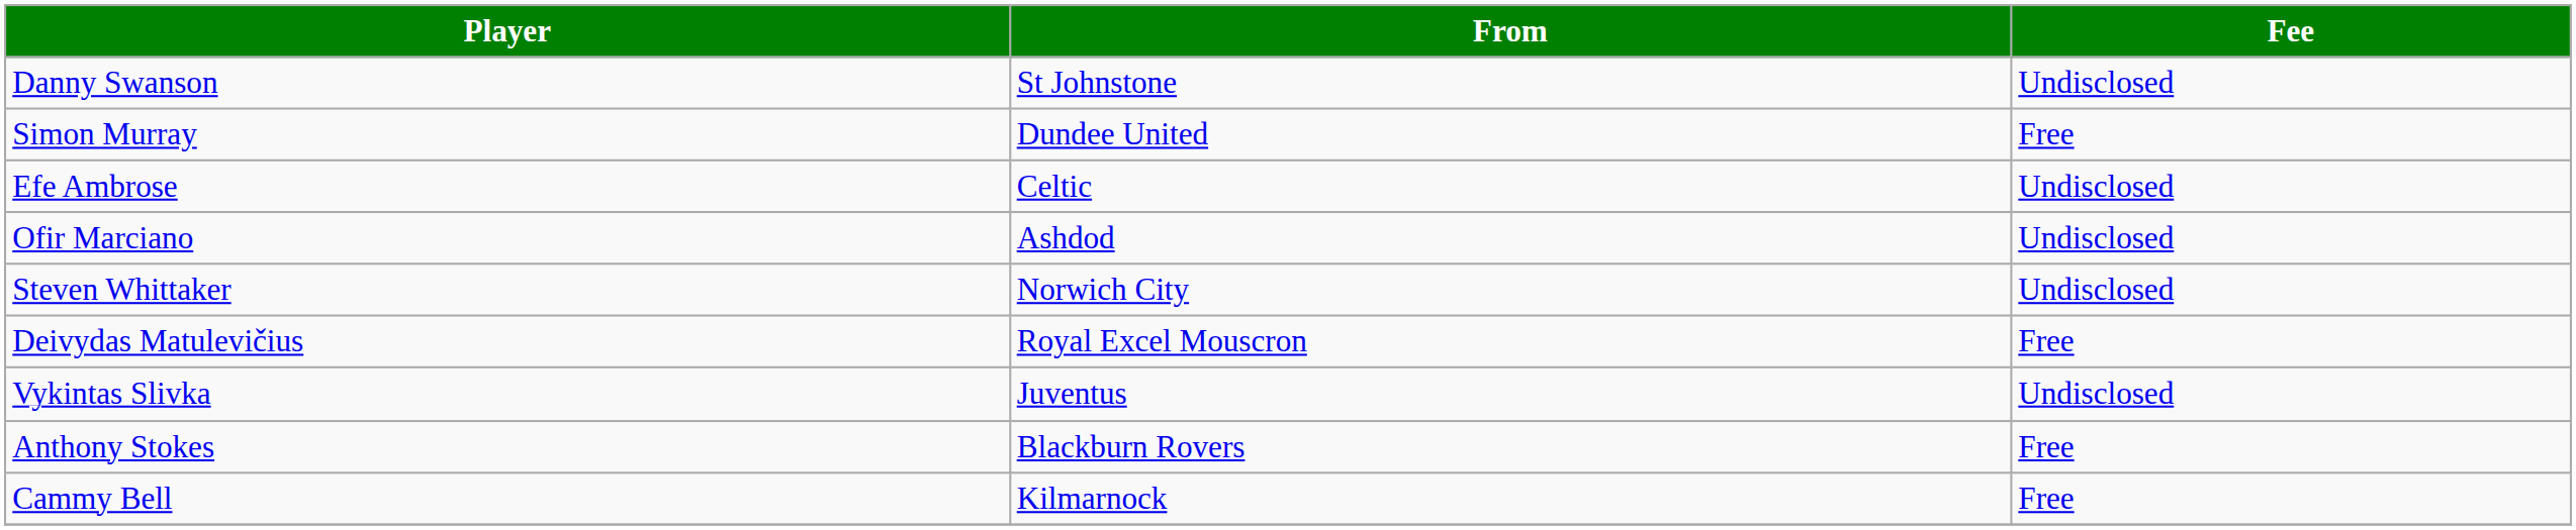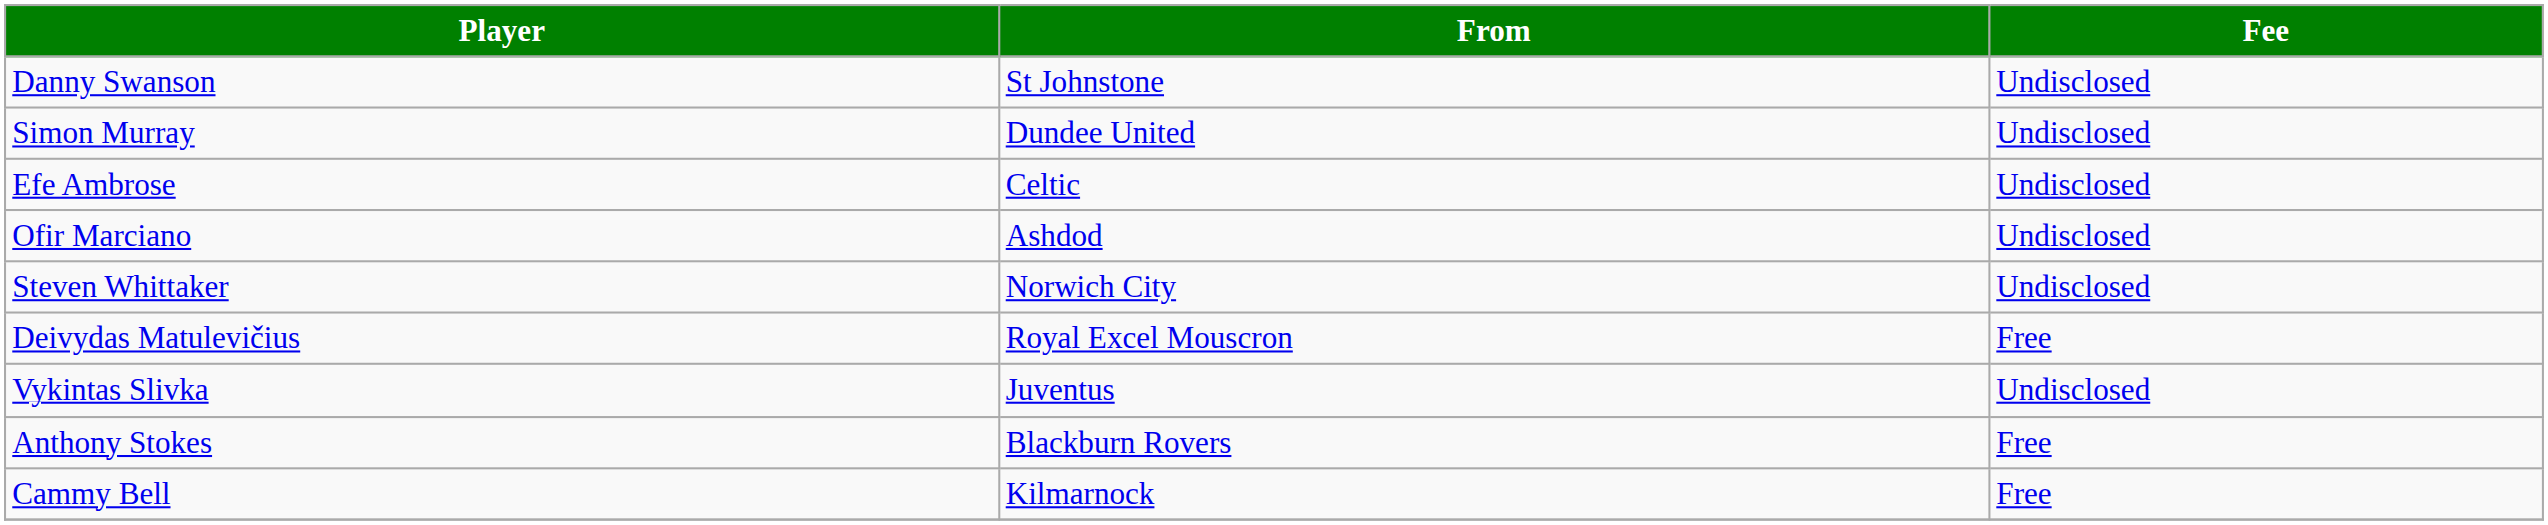Simon Murray | Fee: Free -> Undisclosed
